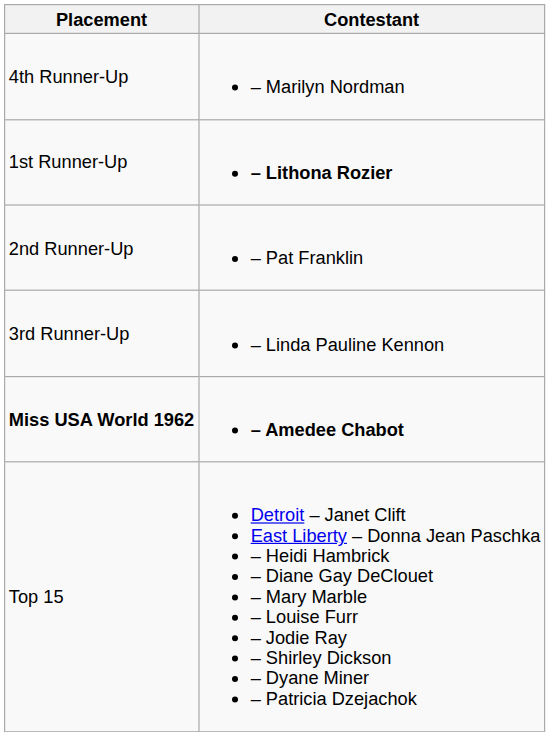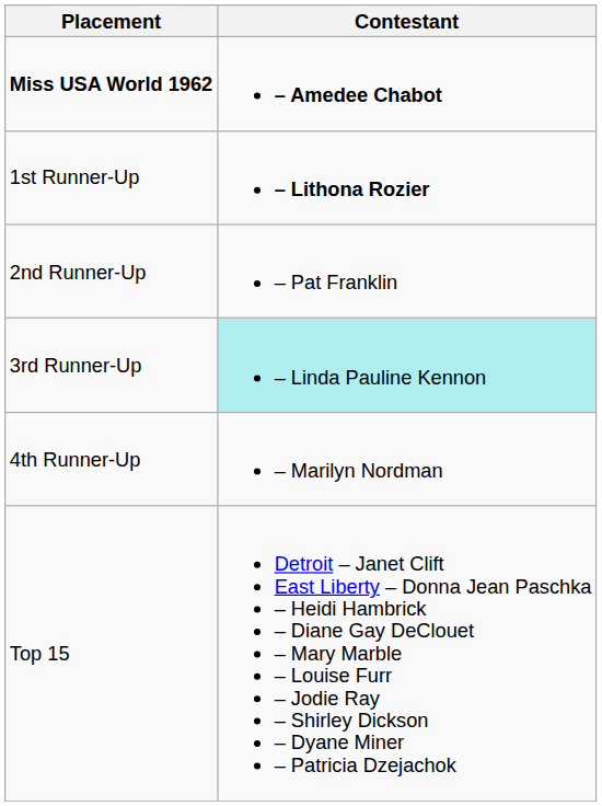rows swapped: Miss USA World 1962 <-> 4th Runner-Up
3rd Runner-Up | Contestant: no background -> paleturquoise background
